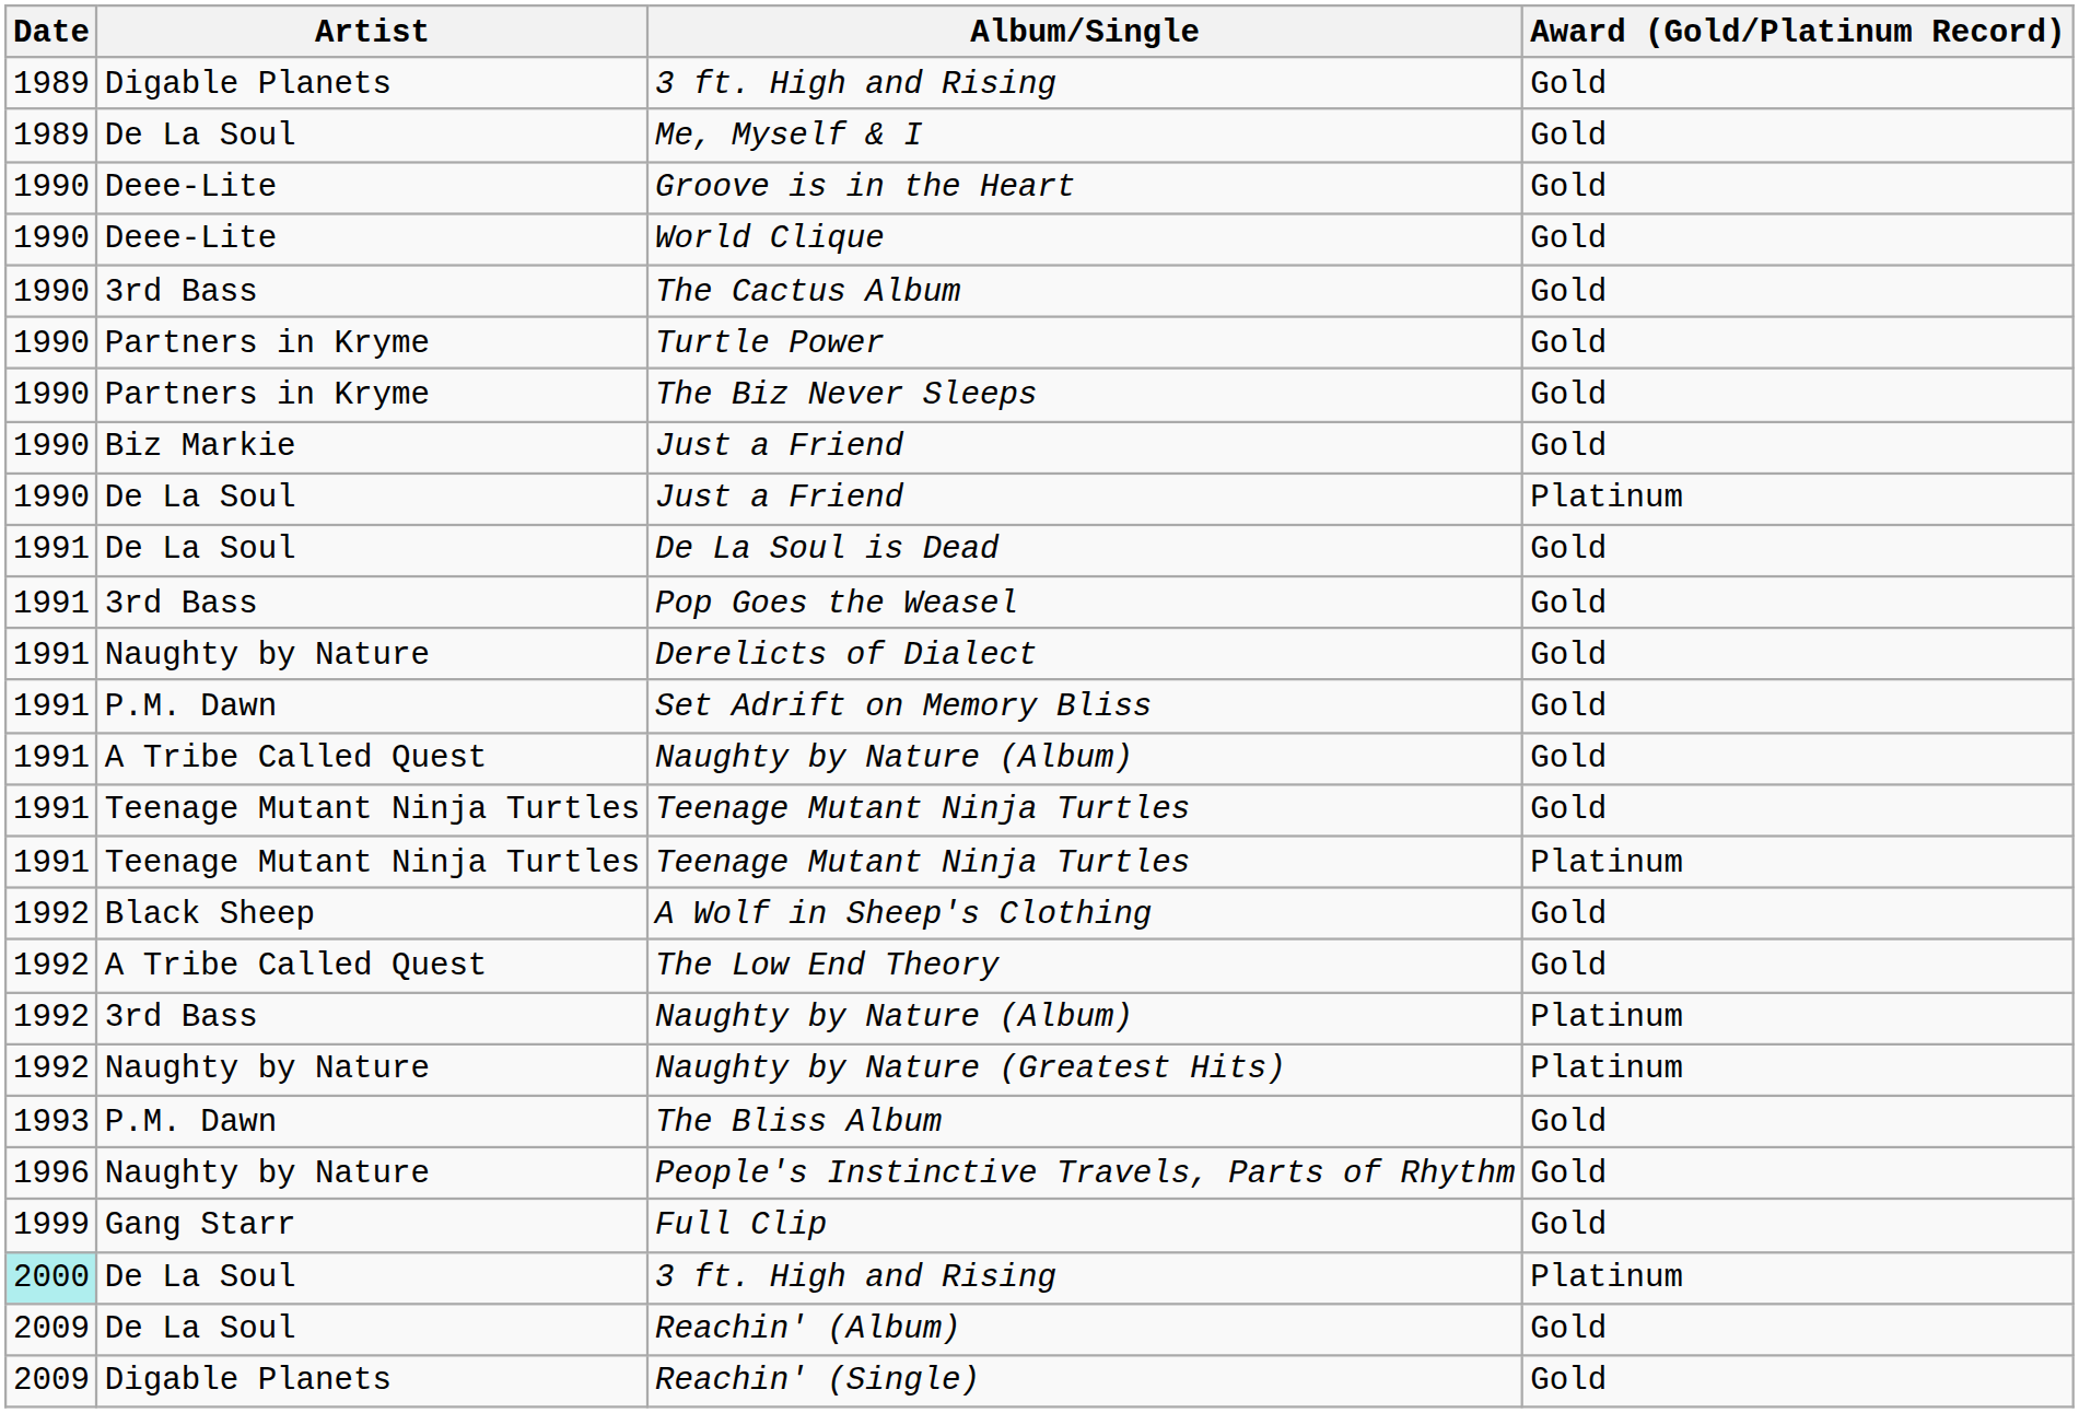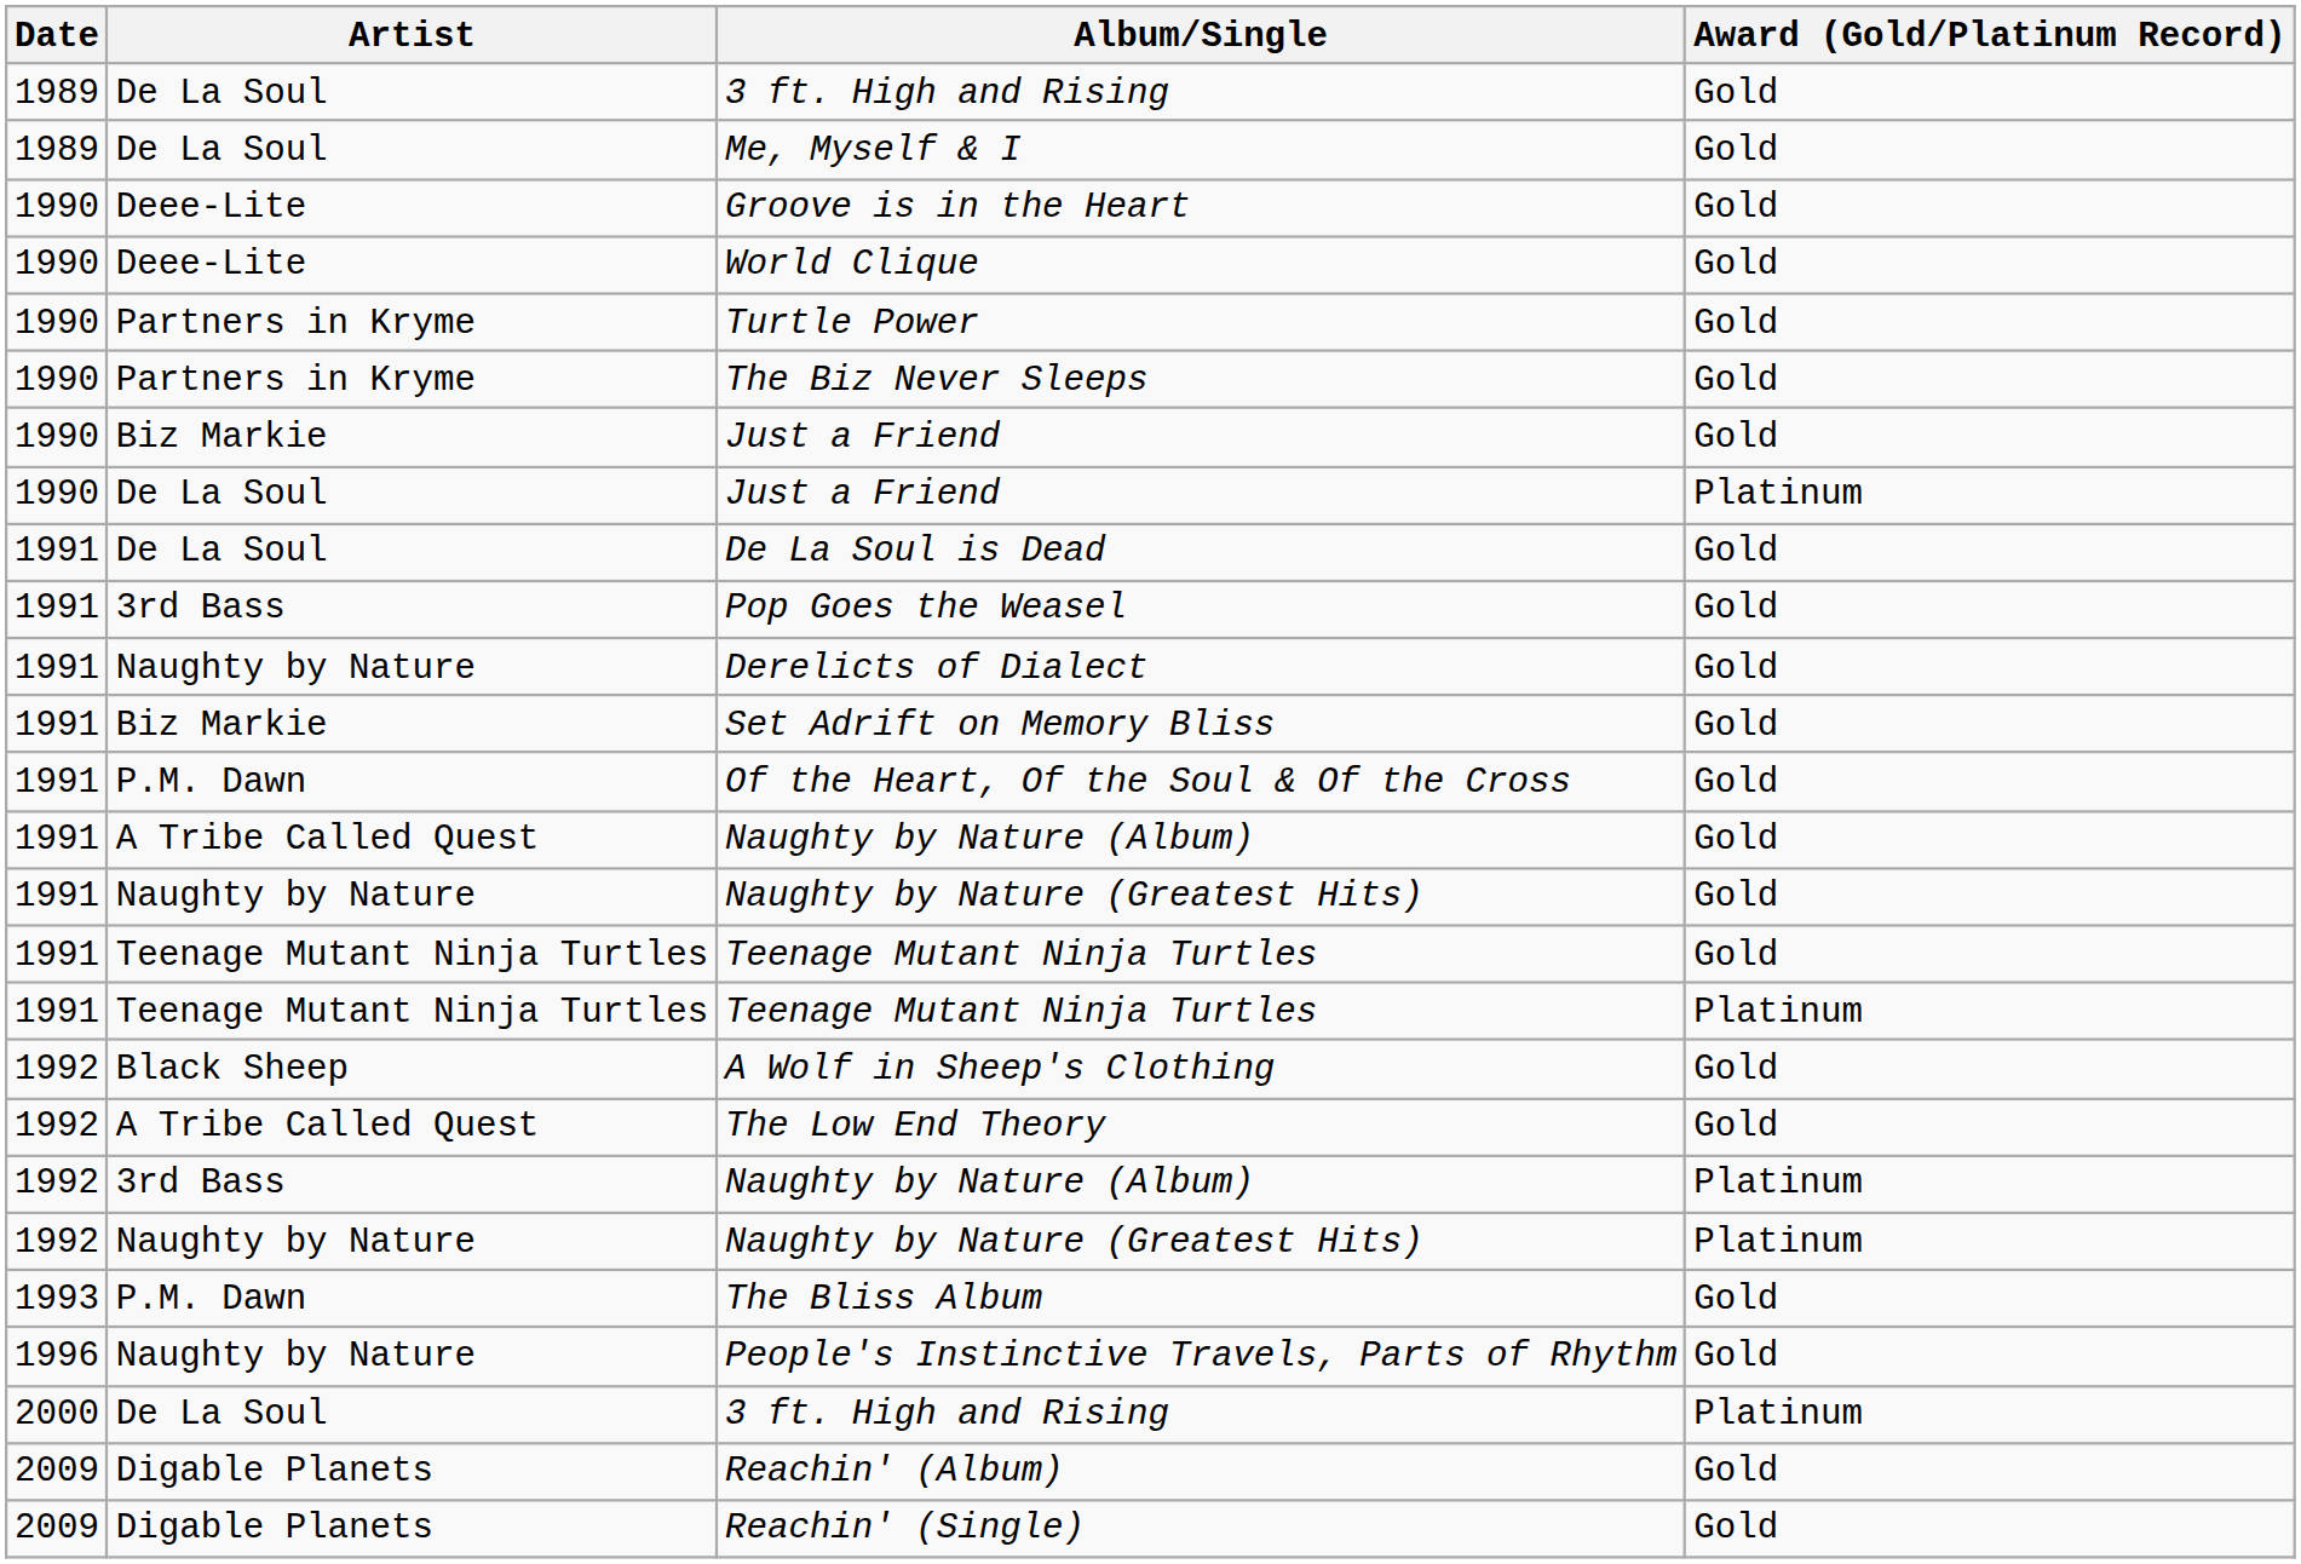3 ft. High and Rising / Gold | Artist: Digable Planets -> De La Soul
- row: 1990 | 3rd Bass | The Cactus Album | Gold
Set Adrift on Memory Bliss | Artist: P.M. Dawn -> Biz Markie
+ row: 1991 | P.M. Dawn | Of the Heart, Of the Soul & Of the Cross | Gold
+ row: 1991 | Naughty by Nature | Naughty by Nature (Greatest Hits) | Gold
- row: 1999 | Gang Starr | Full Clip | Gold
3 ft. High and Rising / Platinum | Date: paleturquoise background -> no background
Reachin' (Album) | Artist: De La Soul -> Digable Planets
